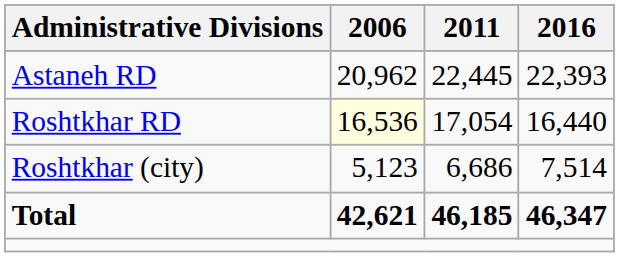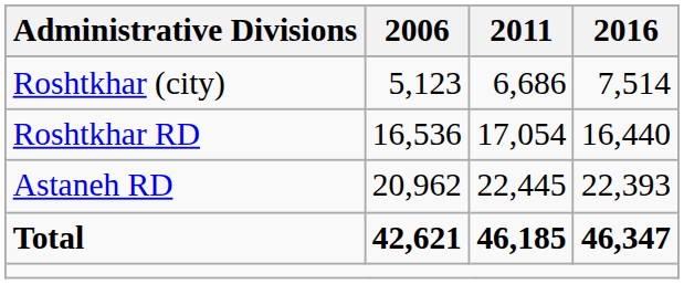rows swapped: Astaneh RD <-> Roshtkhar (city)
Roshtkhar RD | 2006: lightyellow background -> no background
